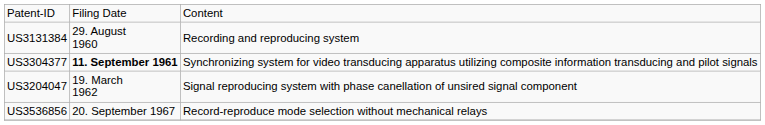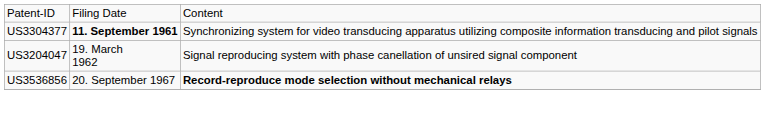- row: US3131384 | 29. August 1960 | Recording and reproducing system
US3536856 | column 3: normal -> bold
